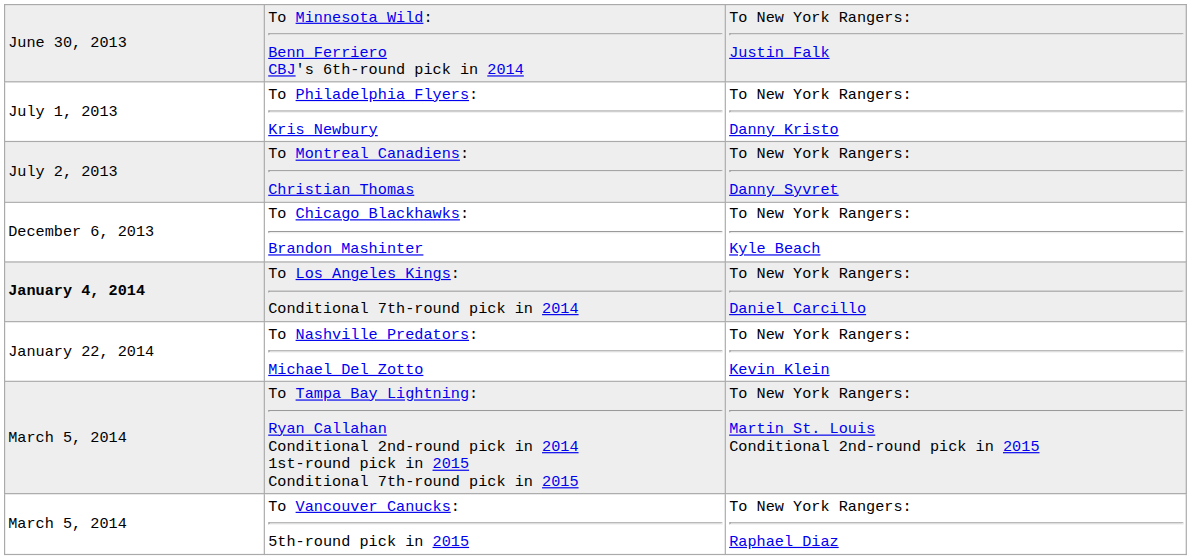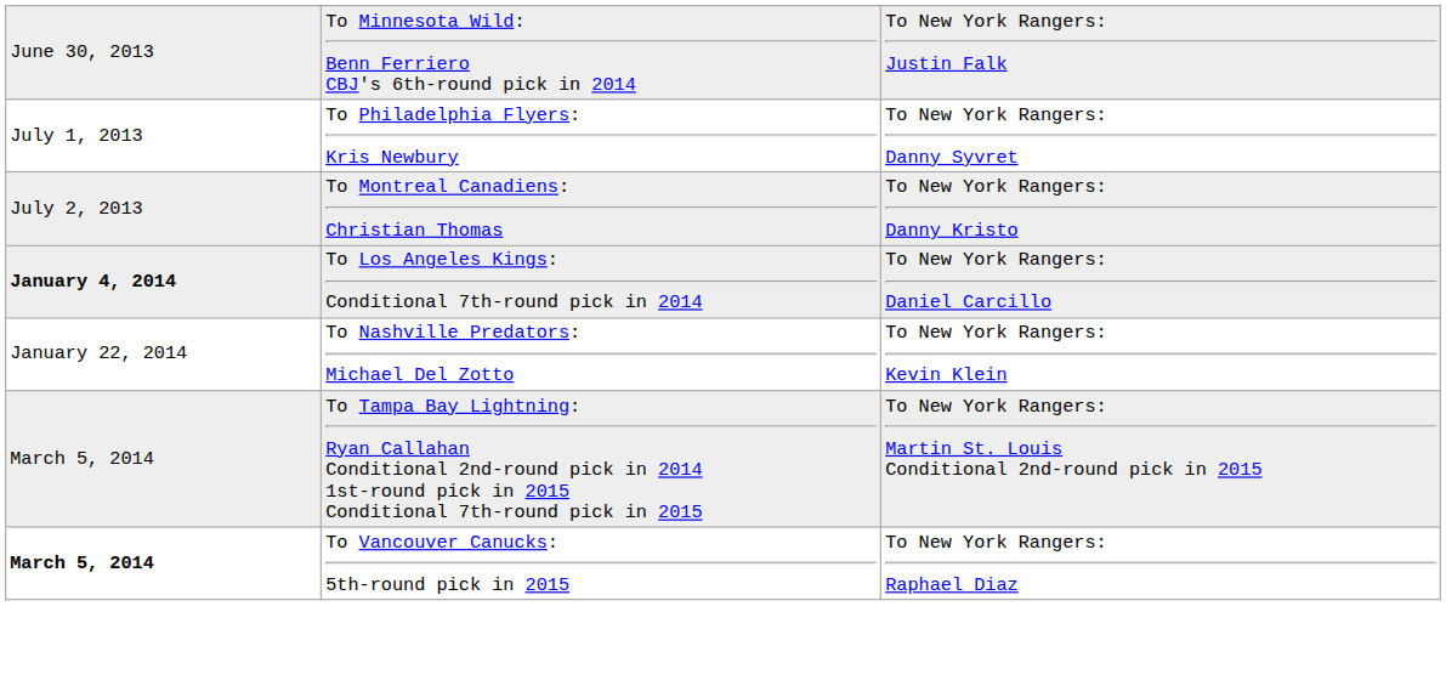To Philadelphia Flyers: Kris Newbury | column 3: To New York Rangers: Danny Kristo -> To New York Rangers: Danny Syvret
To Montreal Canadiens: Christian Thomas | column 3: To New York Rangers: Danny Syvret -> To New York Rangers: Danny Kristo
- row: December 6, 2013 | To Chicago Blackhawks: Brandon Mashinter | To New York Rangers: Kyle Beach
To Vancouver Canucks: 5th-round pick in 2015 | column 1: normal -> bold
